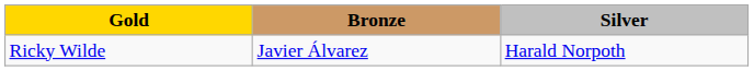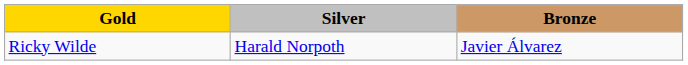columns swapped: Silver <-> Bronze
